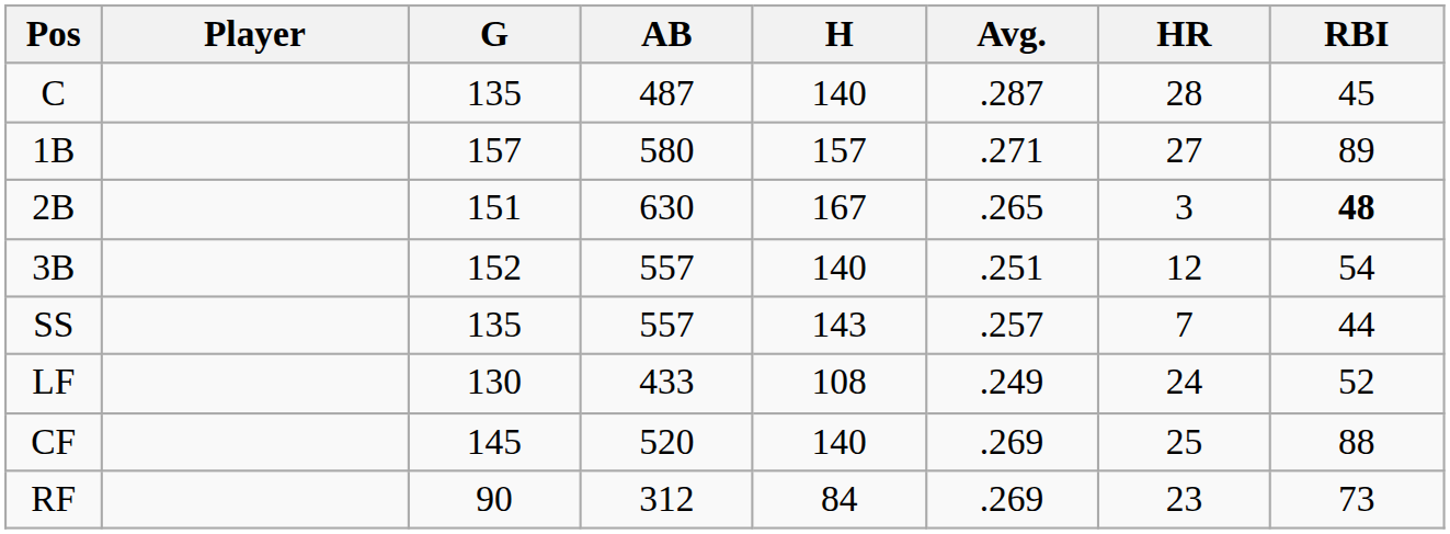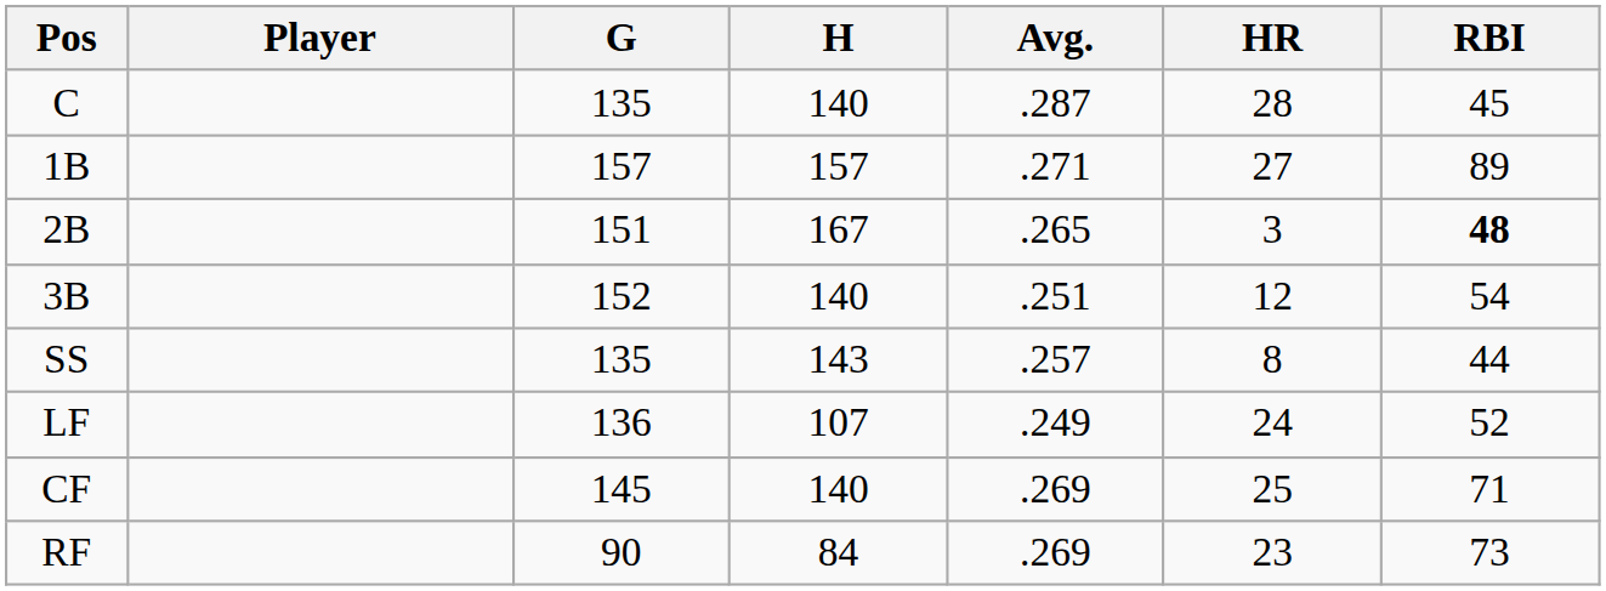- column: AB | 487 | 580 | 630 | 557 | 557 | 433 | 520 | 312
SS | HR: 7 -> 8
LF | G: 130 -> 136
LF | H: 108 -> 107
CF | RBI: 88 -> 71
